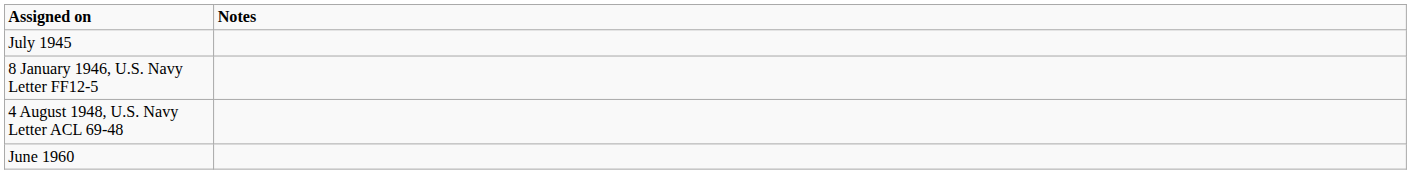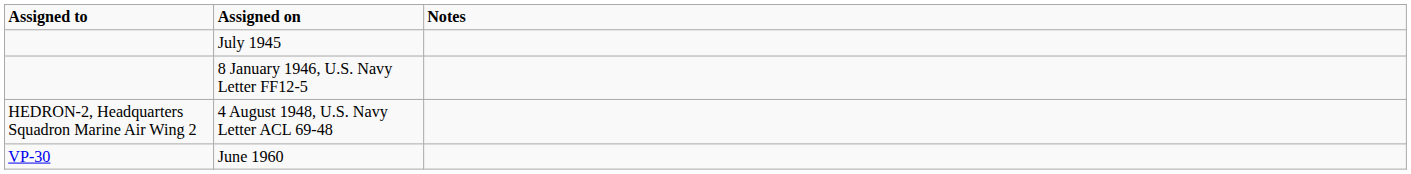+ column: Assigned to | HEDRON-2, Headquarters Squadron Marine Air Wing 2 | VP-30
